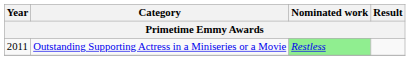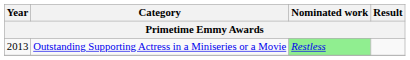Outstanding Supporting Actress in a Miniseries or a Movie | Year: 2011 -> 2013
